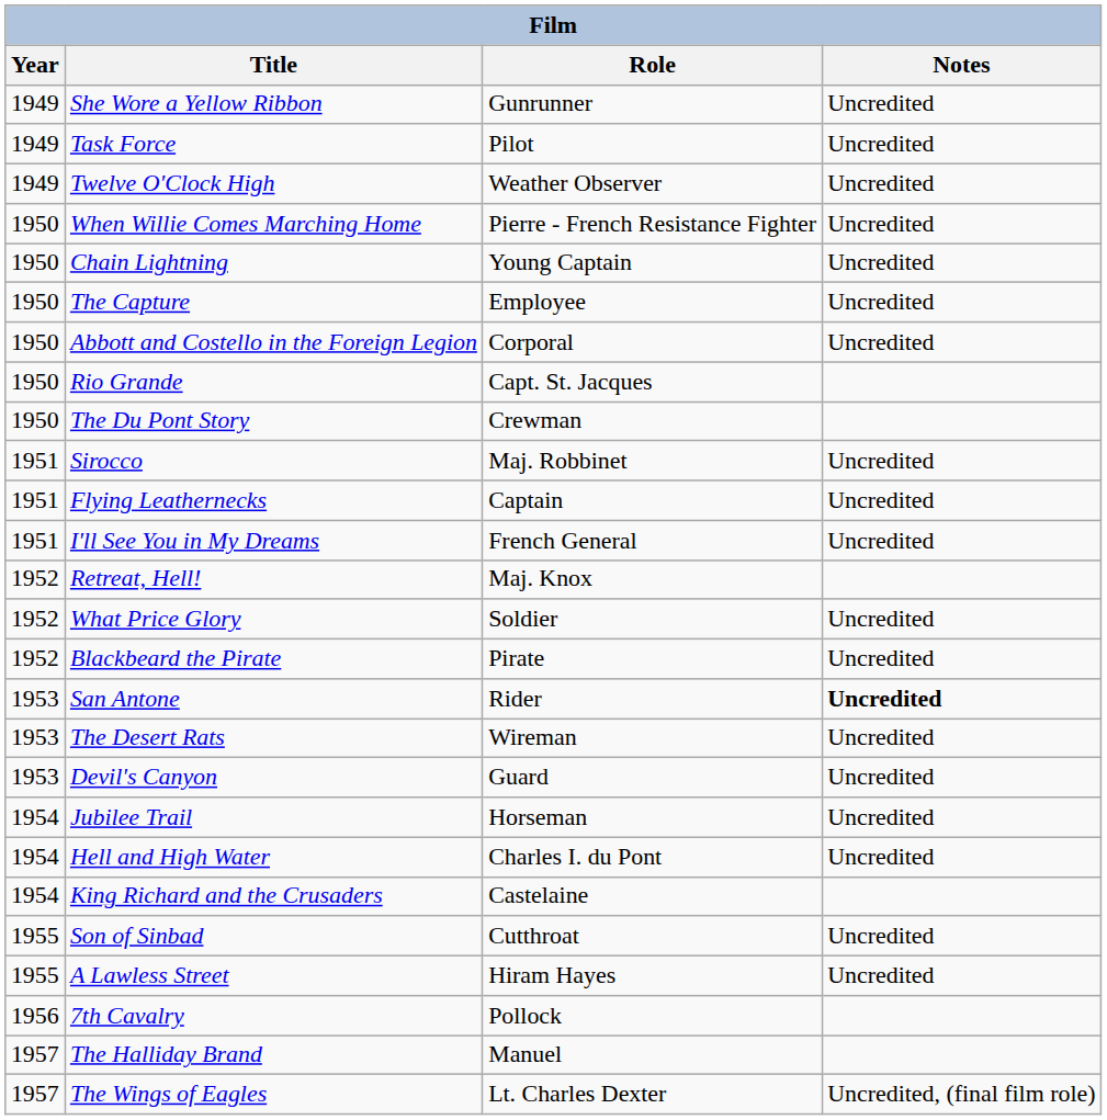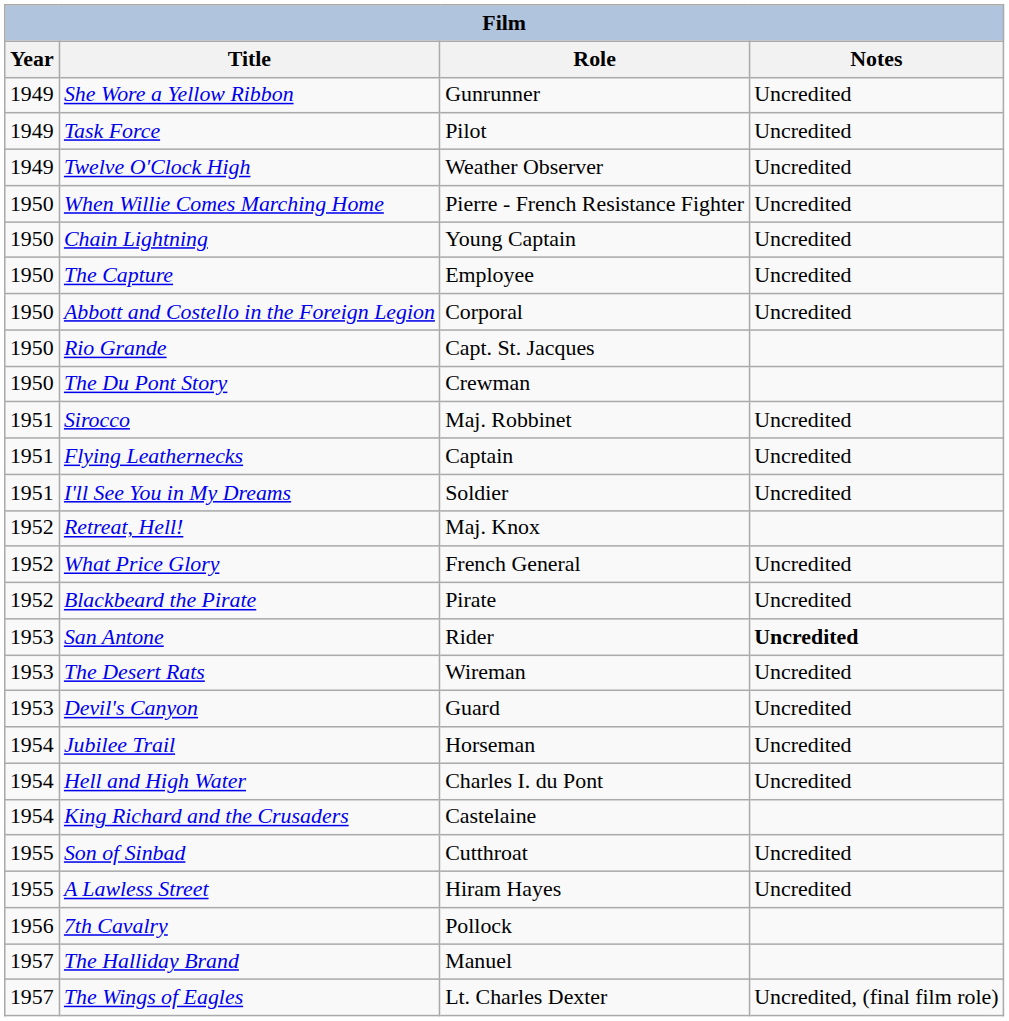I'll See You in My Dreams | Role: French General -> Soldier
What Price Glory | Role: Soldier -> French General
